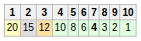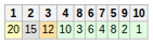columns swapped: 5 <-> 8
20 | 7: bold -> normal
